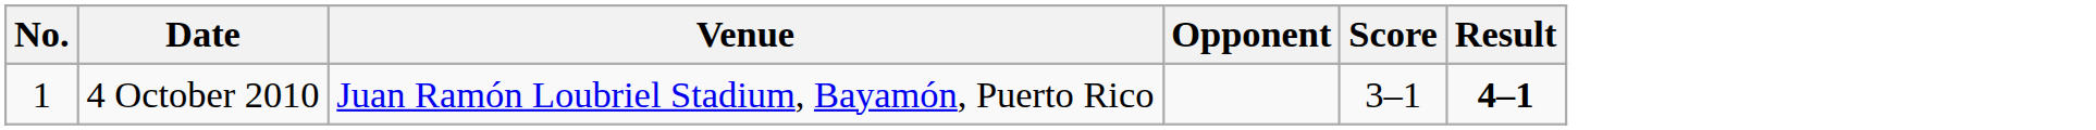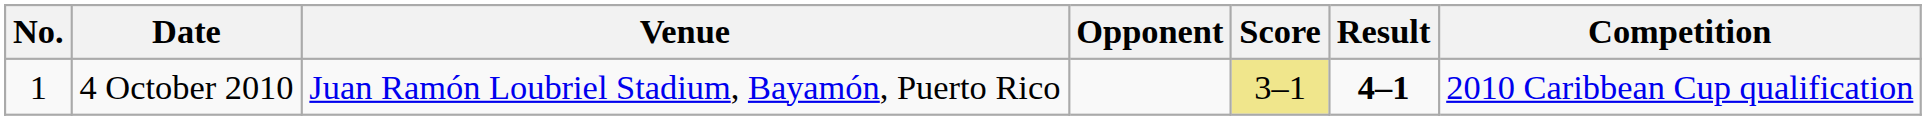+ column: Competition | 2010 Caribbean Cup qualification
4 October 2010 | Score: no background -> khaki background
